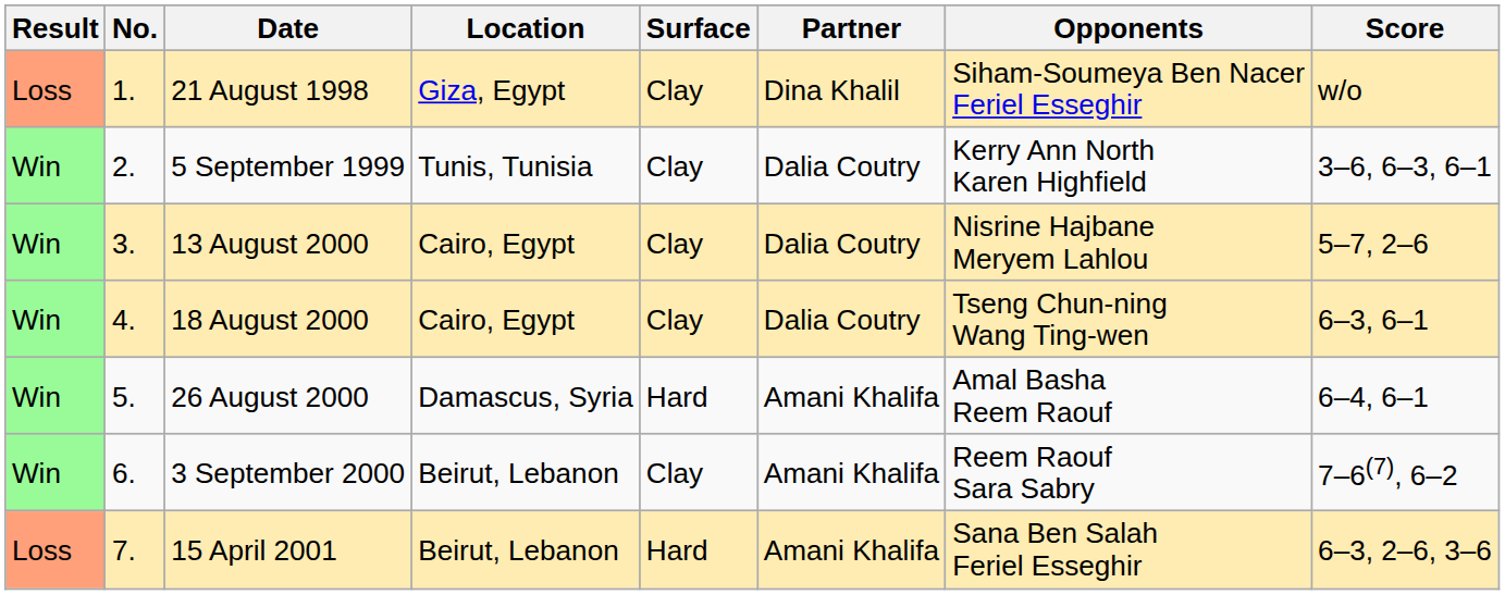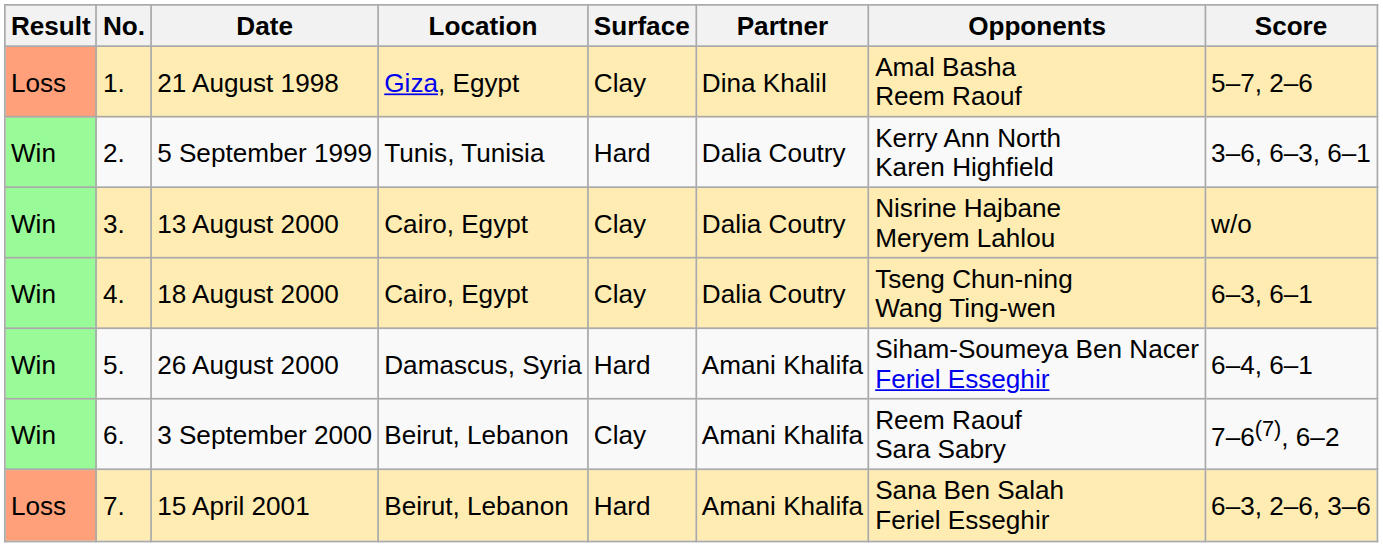21 August 1998 | Opponents: Siham-Soumeya Ben Nacer Feriel Esseghir -> Amal Basha Reem Raouf
21 August 1998 | Score: w/o -> 5–7, 2–6
5 September 1999 | Surface: Clay -> Hard
13 August 2000 | Score: 5–7, 2–6 -> w/o
26 August 2000 | Opponents: Amal Basha Reem Raouf -> Siham-Soumeya Ben Nacer Feriel Esseghir
